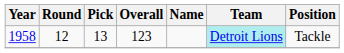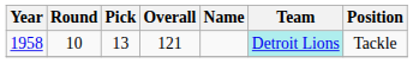1958 | Round: 12 -> 10
1958 | Overall: 123 -> 121
